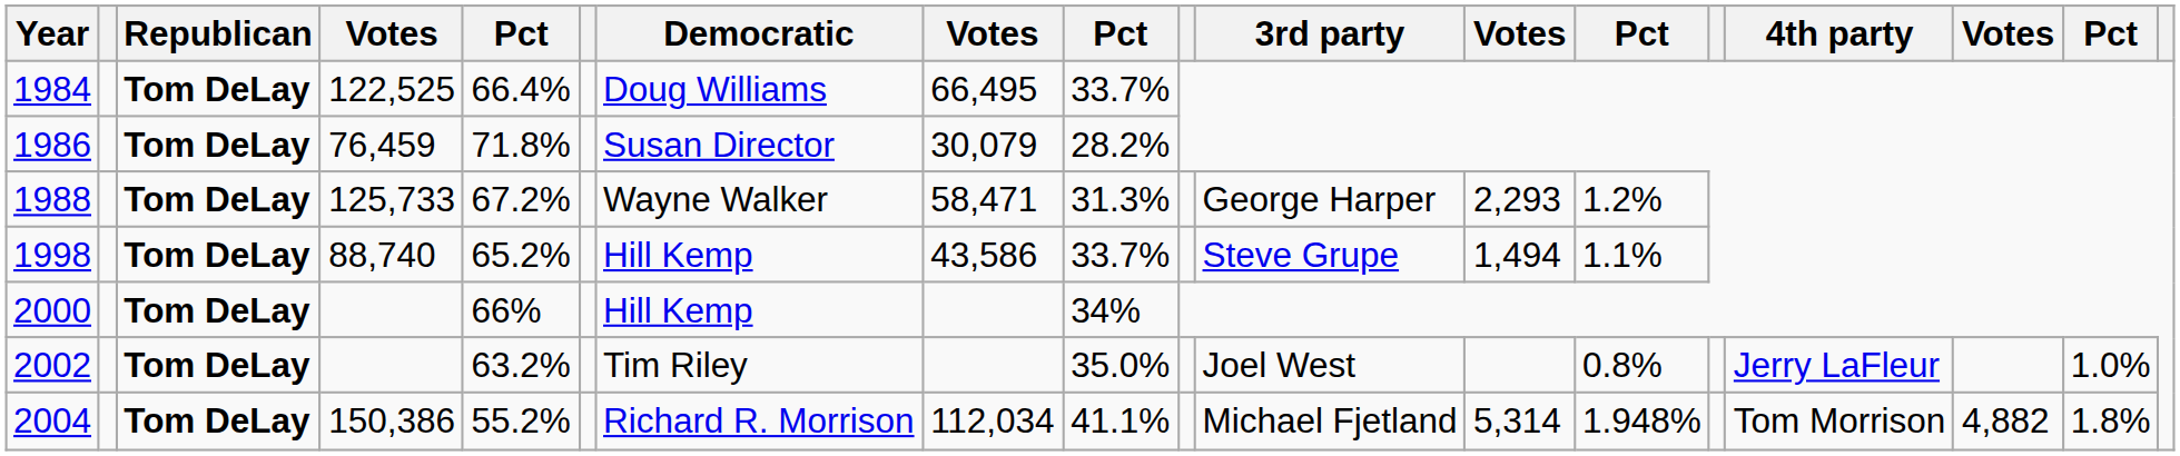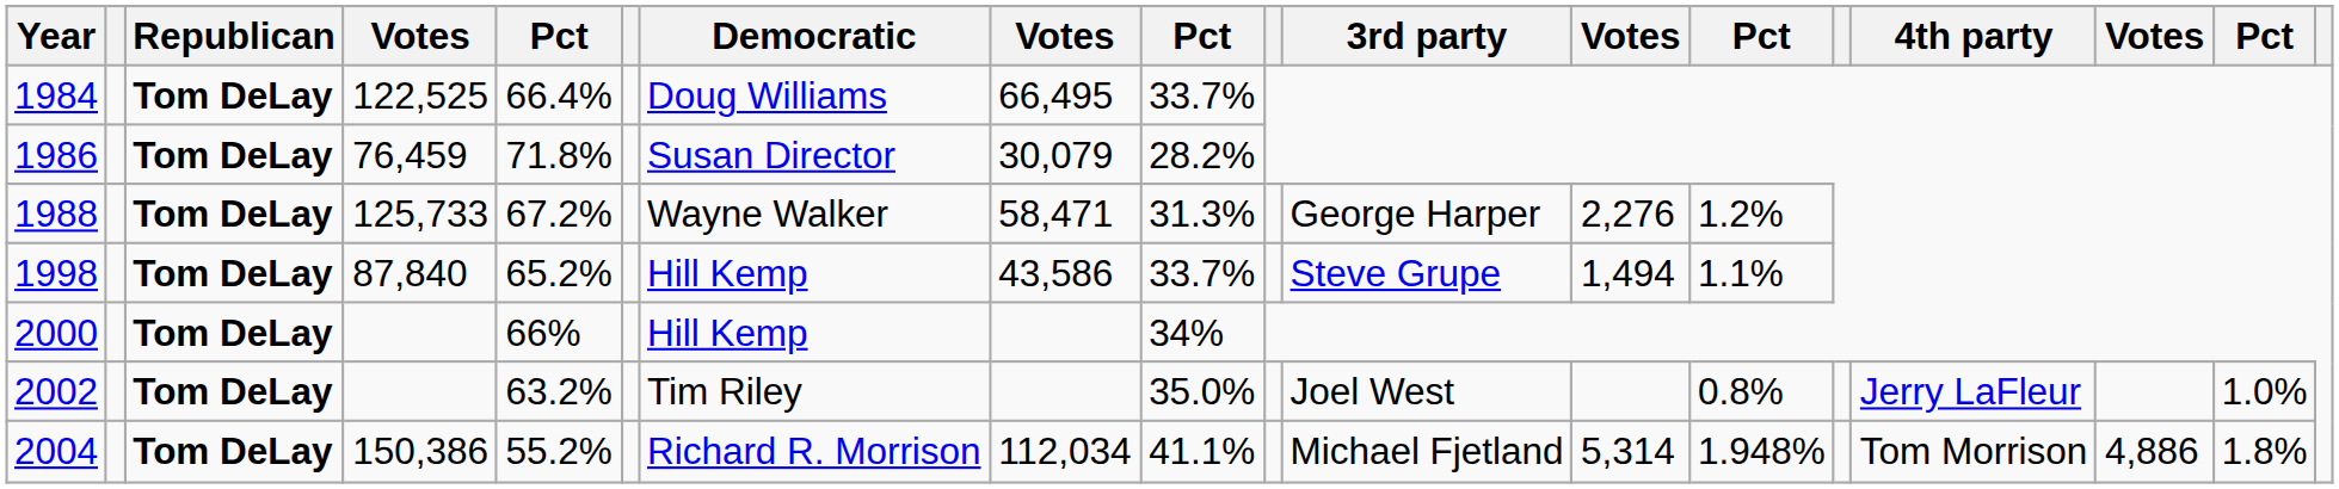1988 | column 12: 2,293 -> 2,276
1998 | column 4: 88,740 -> 87,840
2004 | column 16: 4,882 -> 4,886
